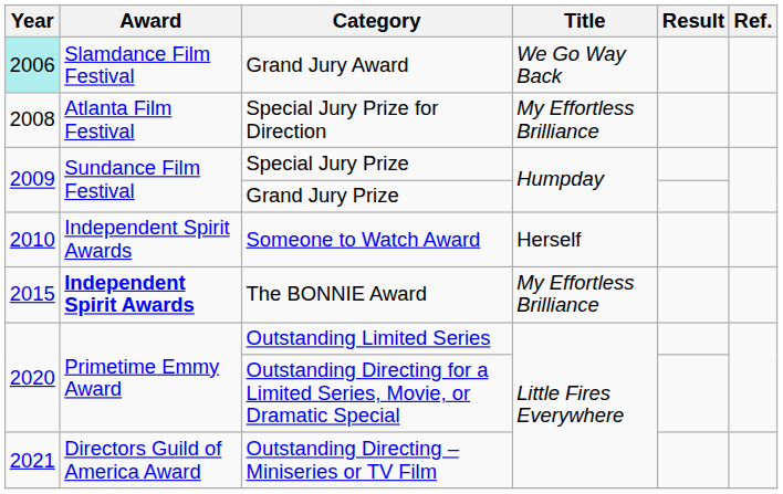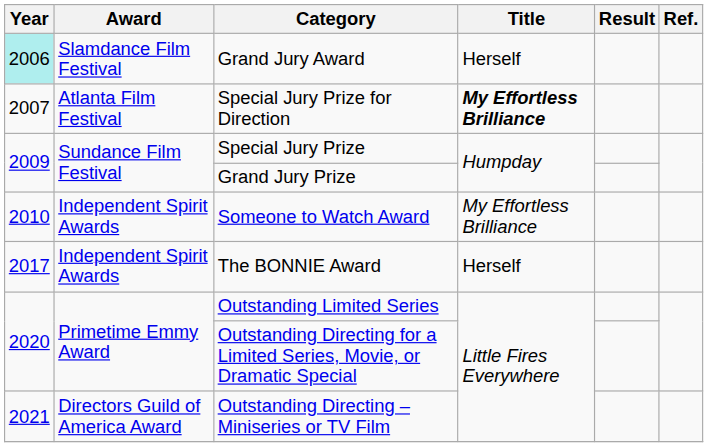Grand Jury Award | Title: We Go Way Back -> Herself
Special Jury Prize for Direction | Year: 2008 -> 2007
Special Jury Prize for Direction | Title: normal -> bold
Someone to Watch Award | Title: Herself -> My Effortless Brilliance
The BONNIE Award | Year: 2015 -> 2017
The BONNIE Award | Award: bold -> normal
The BONNIE Award | Title: My Effortless Brilliance -> Herself
